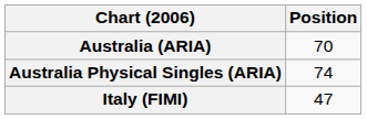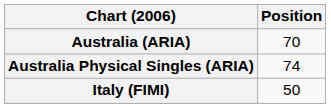Italy (FIMI) | Position: 47 -> 50
